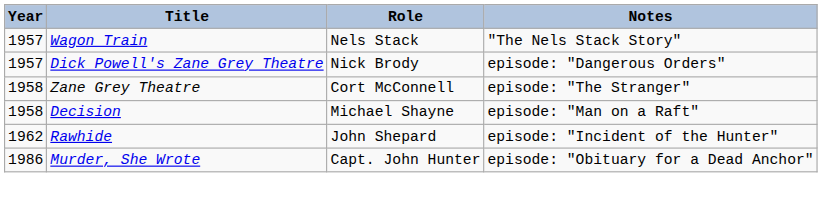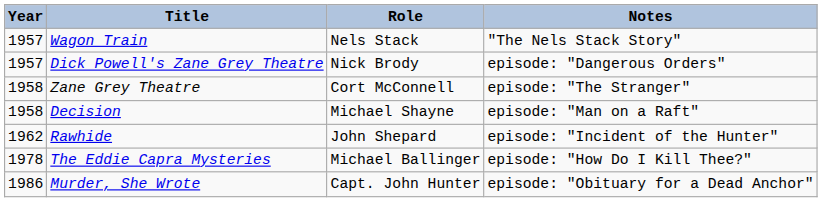+ row: 1978 | The Eddie Capra Mysteries | Michael Ballinger | episode: "How Do I Kill Thee?"
